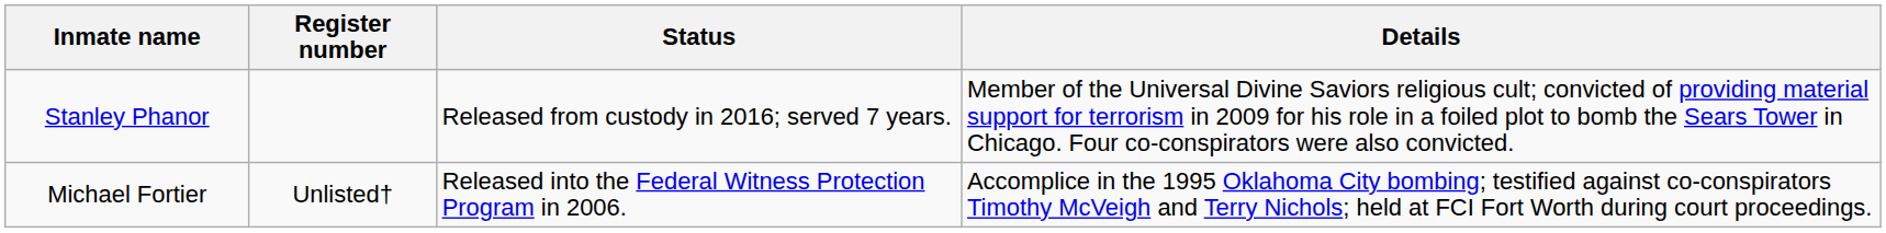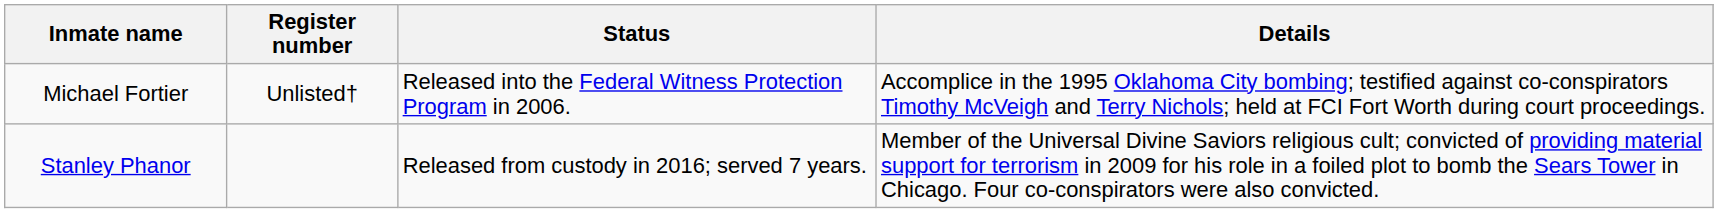rows swapped: Michael Fortier <-> Stanley Phanor
